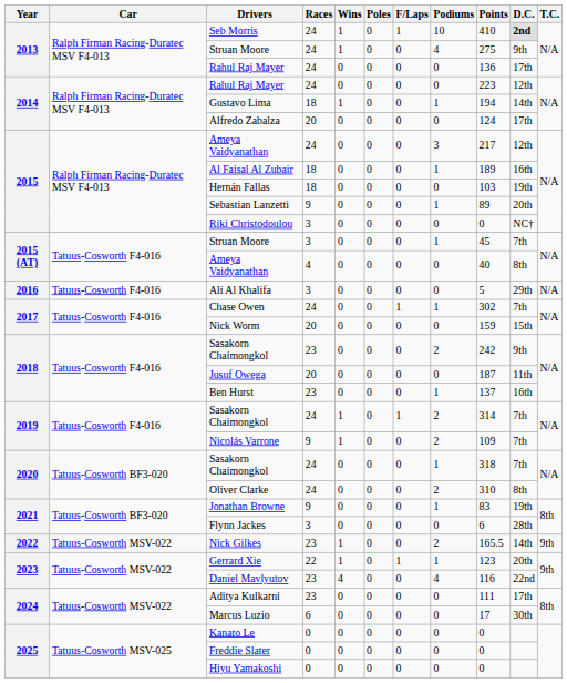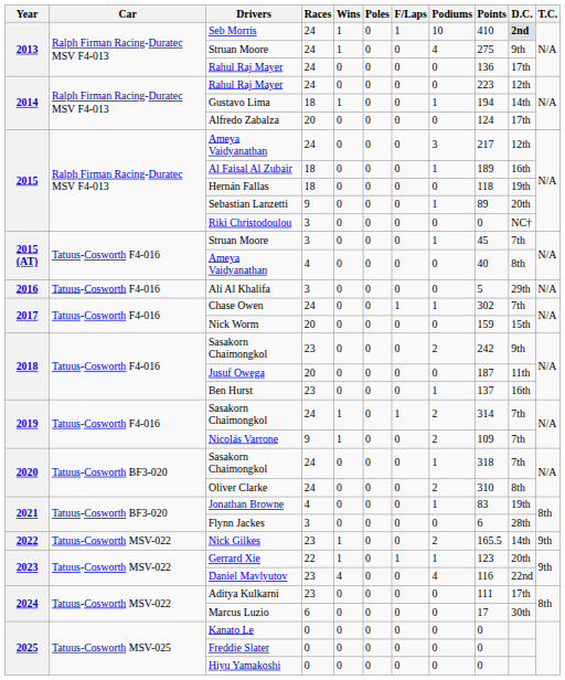Hernán Fallas | Points: 103 -> 118
Jonathan Browne | Races: 9 -> 4
